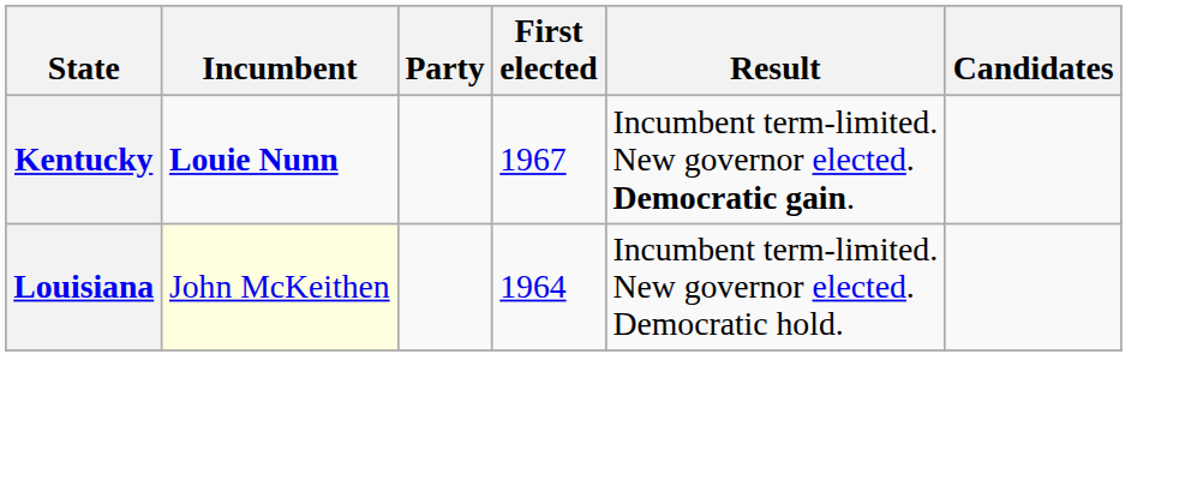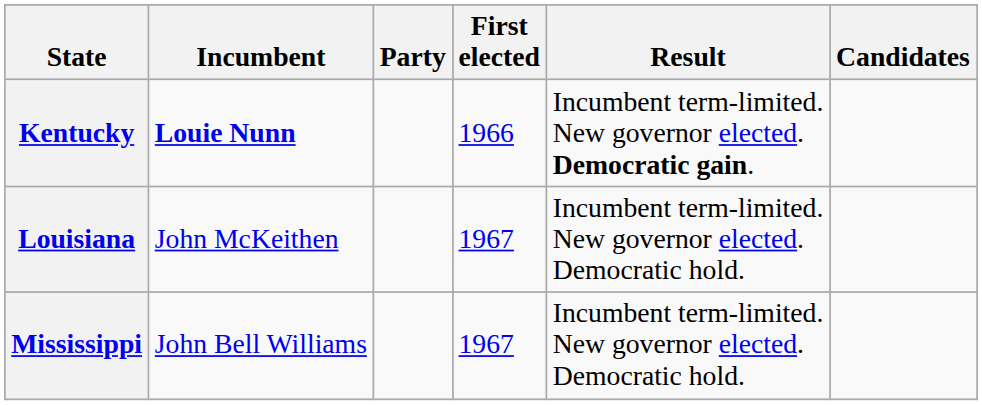Kentucky | First elected: 1967 -> 1966
Louisiana | Incumbent: lightyellow background -> no background
Louisiana | First elected: 1964 -> 1967
+ row: Mississippi | John Bell Williams | 1967 | Incumbent term-limited. New governor elected. Democratic hold.
